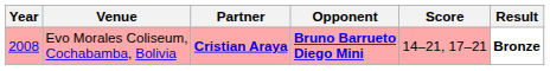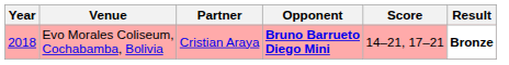Evo Morales Coliseum, Cochabamba, Bolivia | Year: 2008 -> 2018
Evo Morales Coliseum, Cochabamba, Bolivia | Partner: bold -> normal
